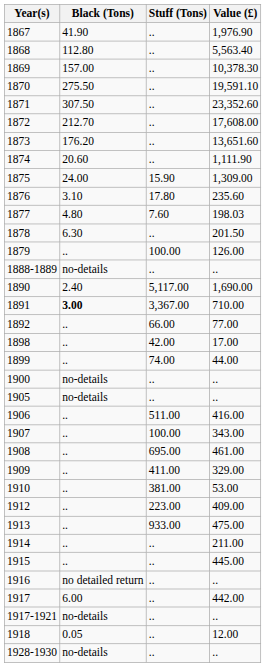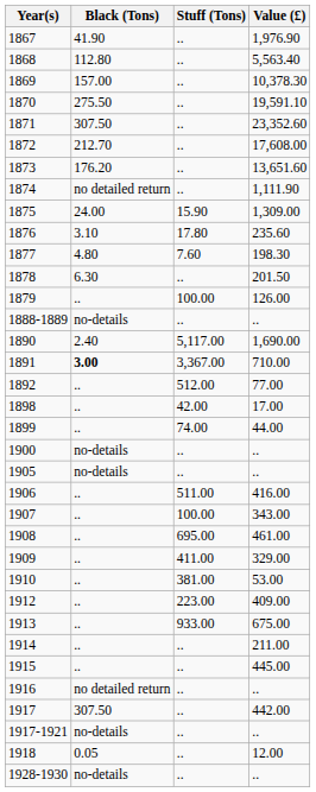1874 | Black (Tons): 20.60 -> no detailed return
1877 | Value (£): 198.03 -> 198.30
1892 | Stuff (Tons): 66.00 -> 512.00
1913 | Value (£): 475.00 -> 675.00
1917 | Black (Tons): 6.00 -> 307.50
